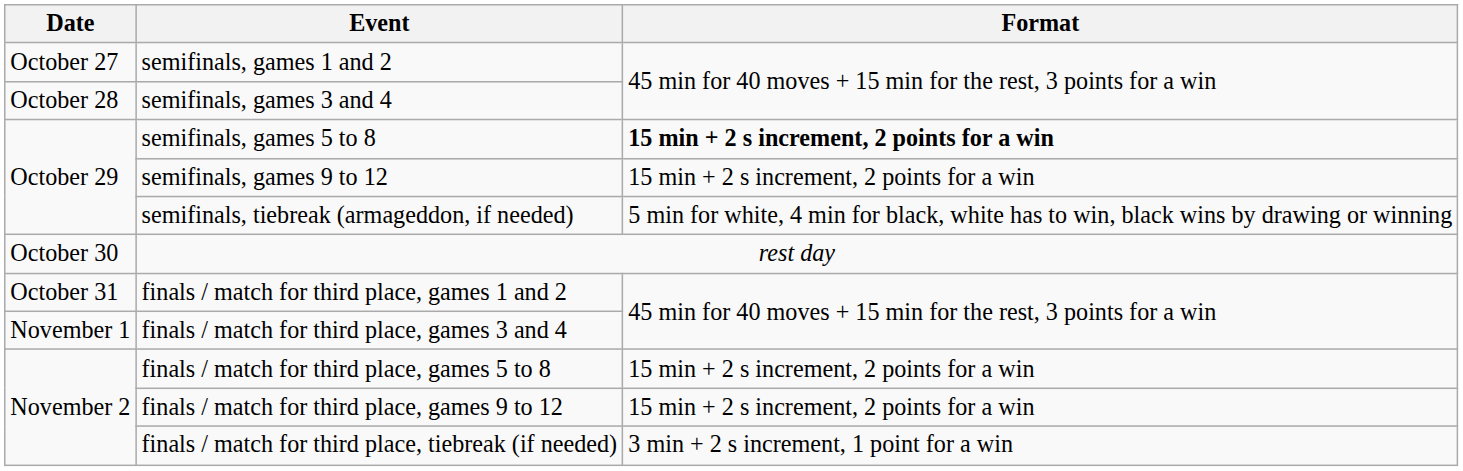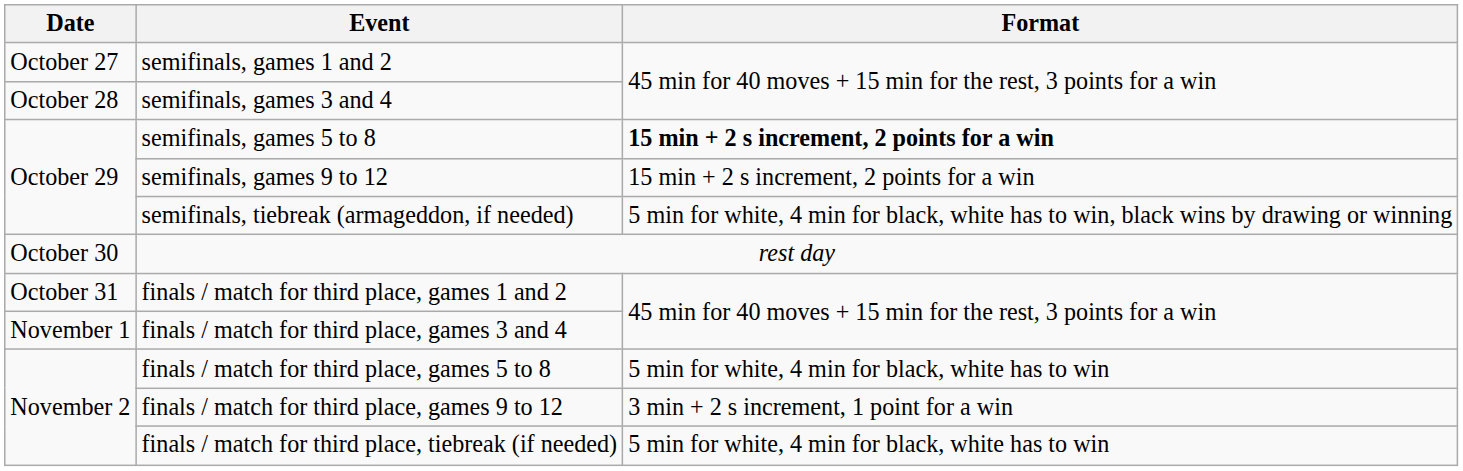finals / match for third place, games 5 to 8 | Format: 15 min + 2 s increment, 2 points for a win -> 5 min for white, 4 min for black, white has to win
finals / match for third place, games 9 to 12 | Format: 15 min + 2 s increment, 2 points for a win -> 3 min + 2 s increment, 1 point for a win
finals / match for third place, tiebreak (if needed) | Format: 3 min + 2 s increment, 1 point for a win -> 5 min for white, 4 min for black, white has to win
